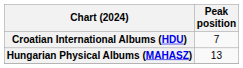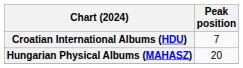Hungarian Physical Albums (MAHASZ) | Peak position: 13 -> 20
